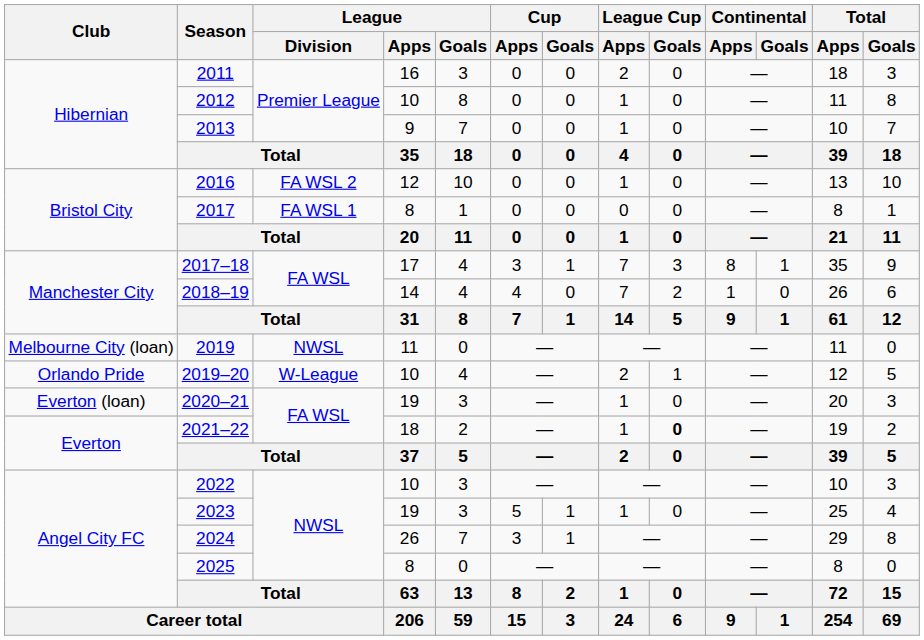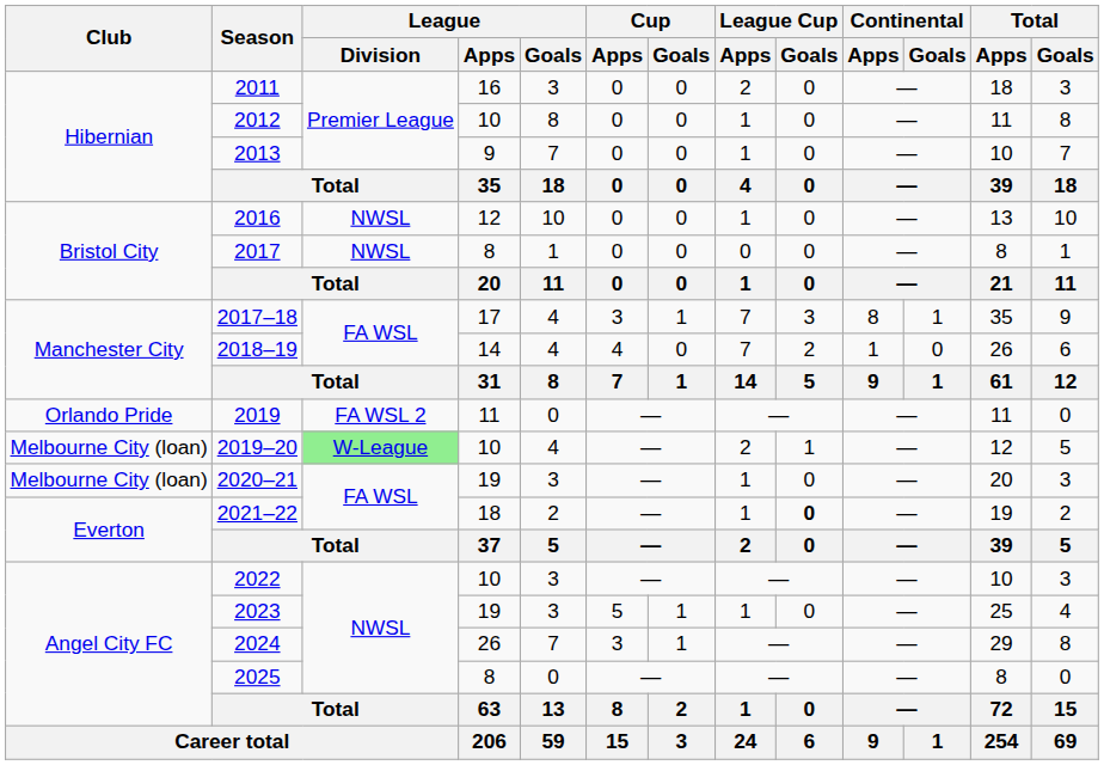2016 | League / Division: FA WSL 2 -> NWSL
2017 | League / Division: FA WSL 1 -> NWSL
2019 | Club: Melbourne City (loan) -> Orlando Pride
2019 | League / Division: NWSL -> FA WSL 2
2019–20 | Club: Orlando Pride -> Melbourne City (loan)
2019–20 | League / Division: no background -> lightgreen background
2020–21 | Club: Everton (loan) -> Melbourne City (loan)
